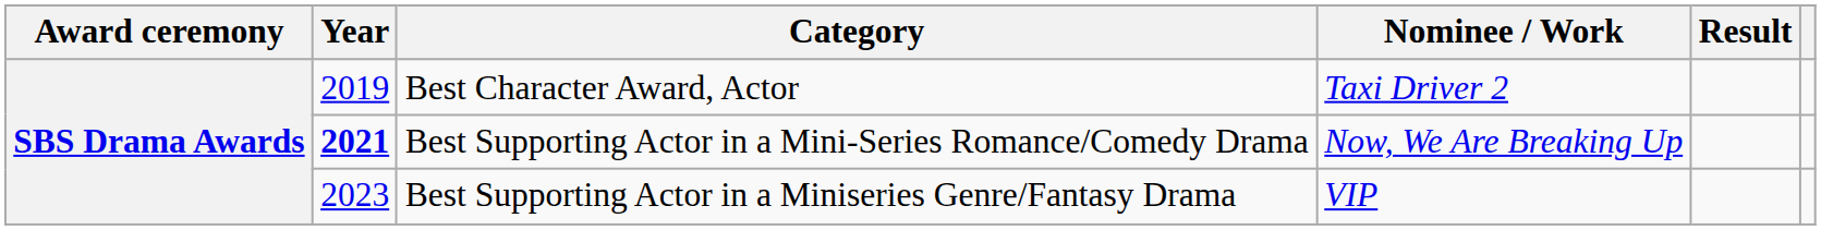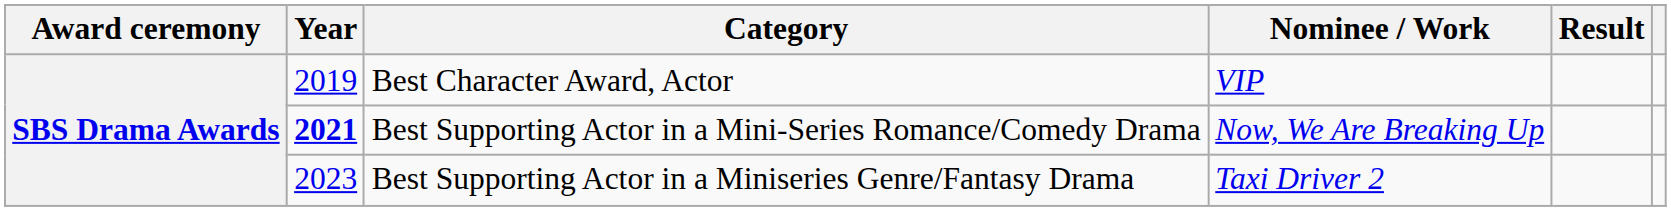Best Character Award, Actor | Nominee / Work: Taxi Driver 2 -> VIP
Best Supporting Actor in a Miniseries Genre/Fantasy Drama | Nominee / Work: VIP -> Taxi Driver 2
